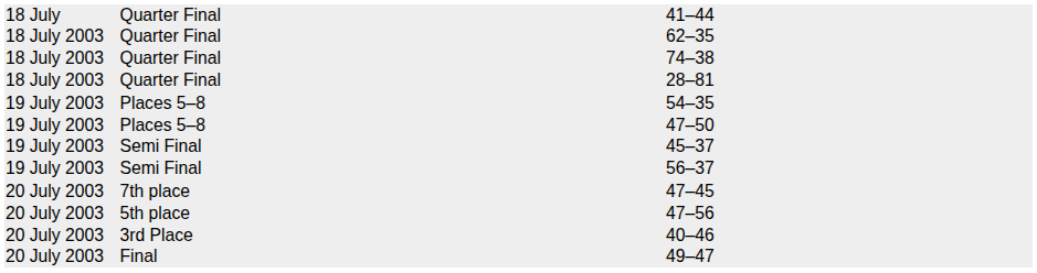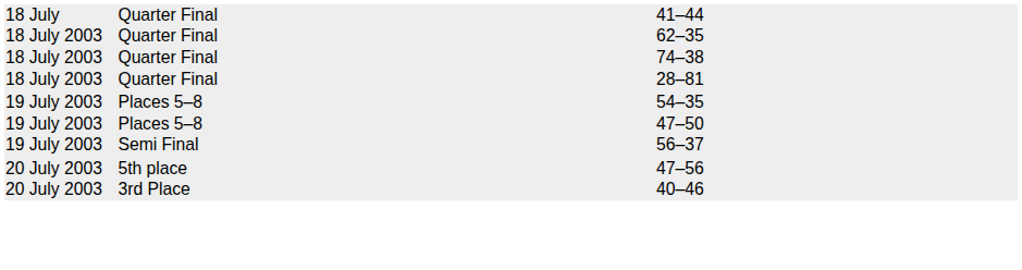- row: 19 July 2003 | Semi Final | 45–37
- row: 20 July 2003 | 7th place | 47–45
- row: 20 July 2003 | Final | 49–47
